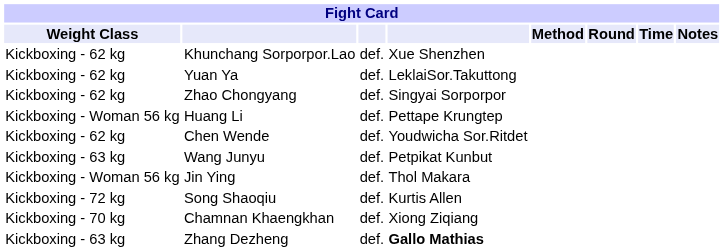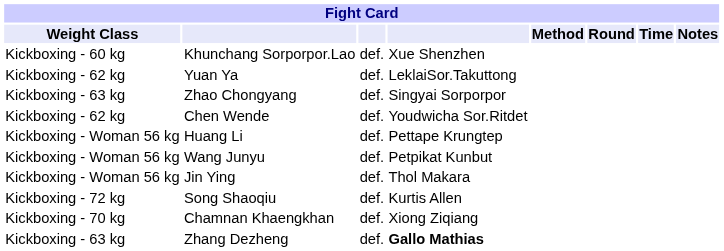Khunchang Sorporpor.Lao | Weight Class: Kickboxing - 62 kg -> Kickboxing - 60 kg
Zhao Chongyang | Weight Class: Kickboxing - 62 kg -> Kickboxing - 63 kg
rows swapped: Huang Li <-> Chen Wende
Wang Junyu | Weight Class: Kickboxing - 63 kg -> Kickboxing - Woman 56 kg
